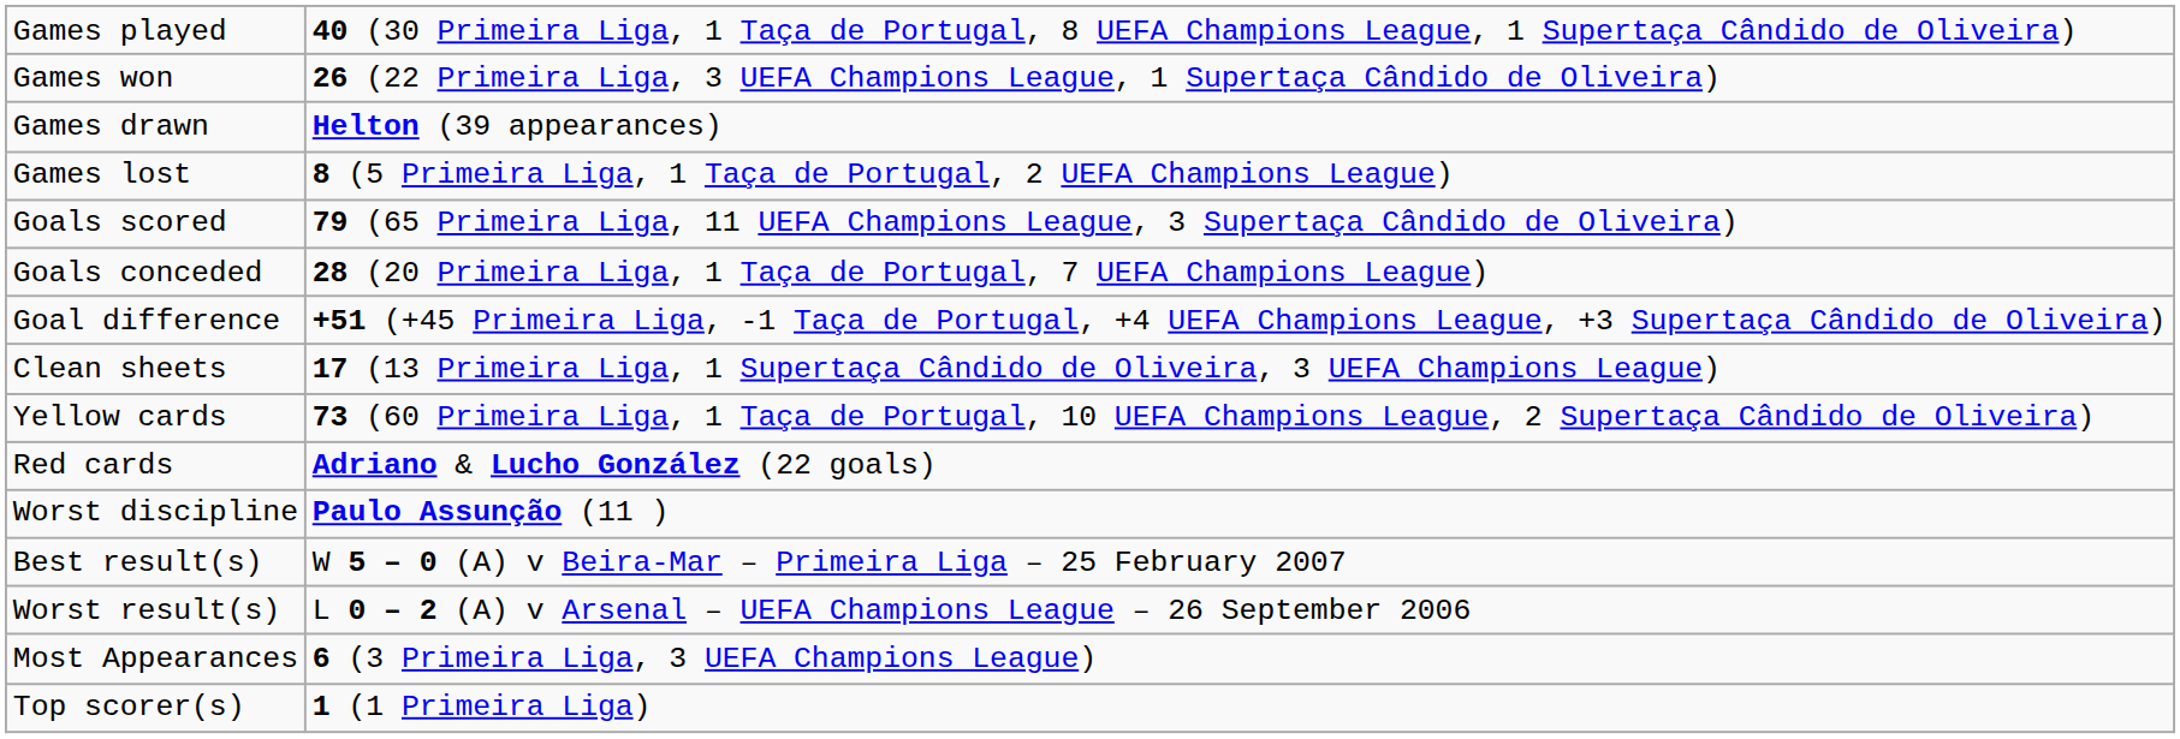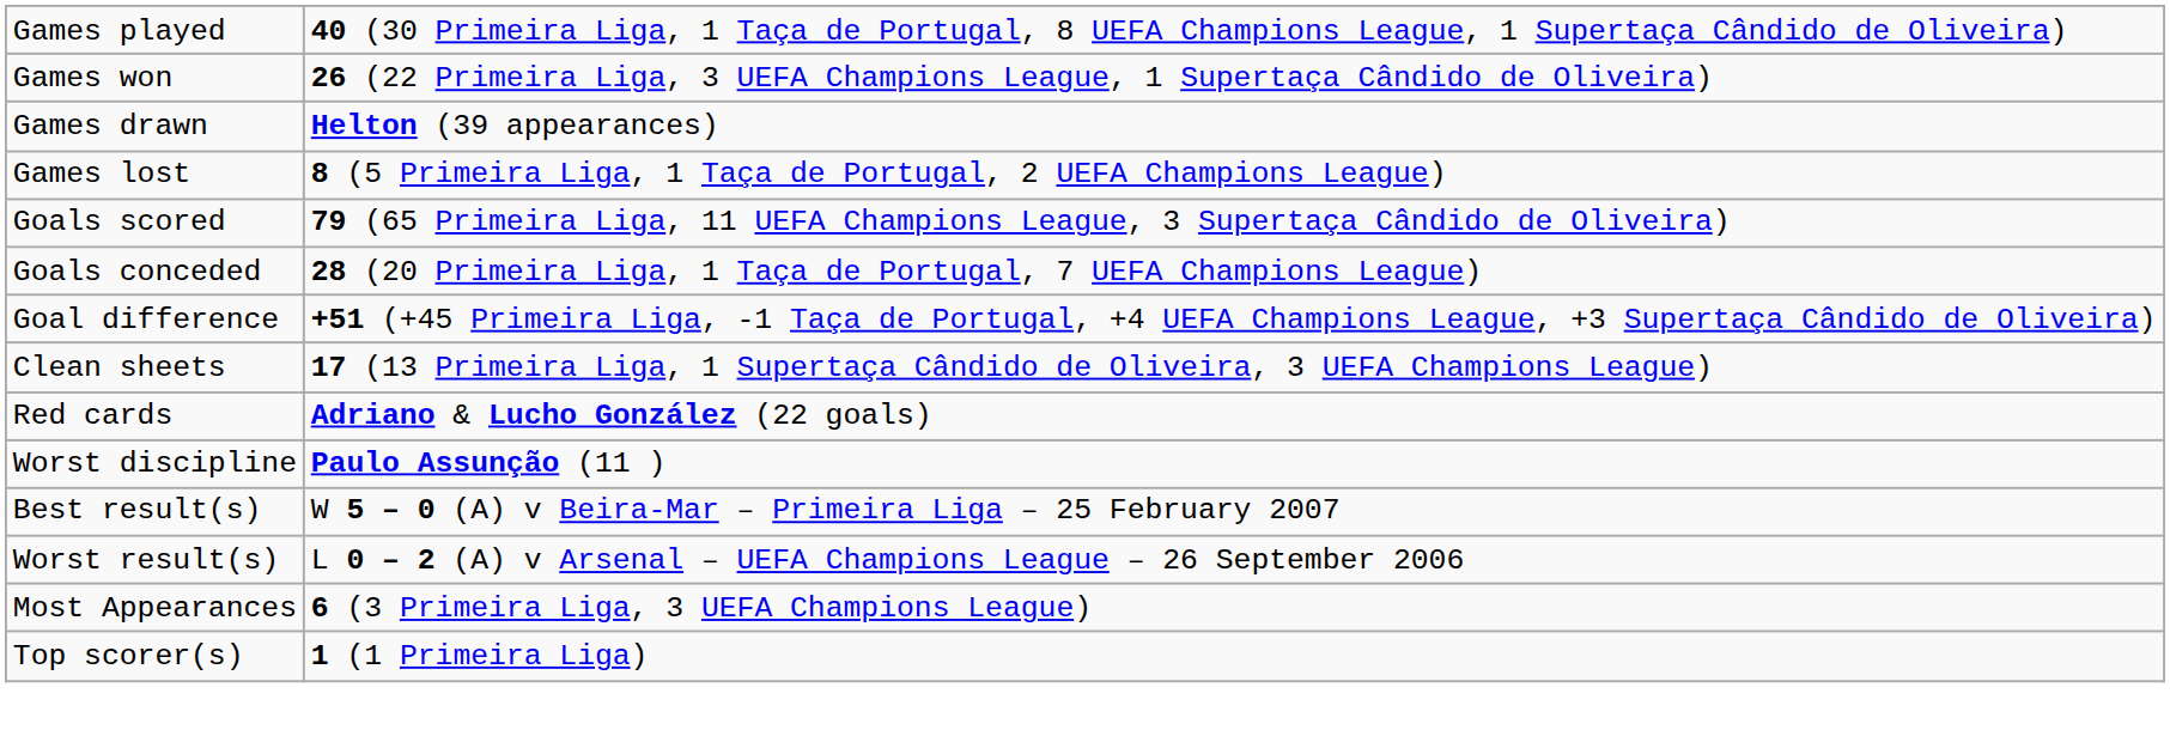- row: Yellow cards | 73 (60 Primeira Liga, 1 Taça de Portugal, 10 UEFA Champions League, 2 Supertaça Cândido de Oliveira)
